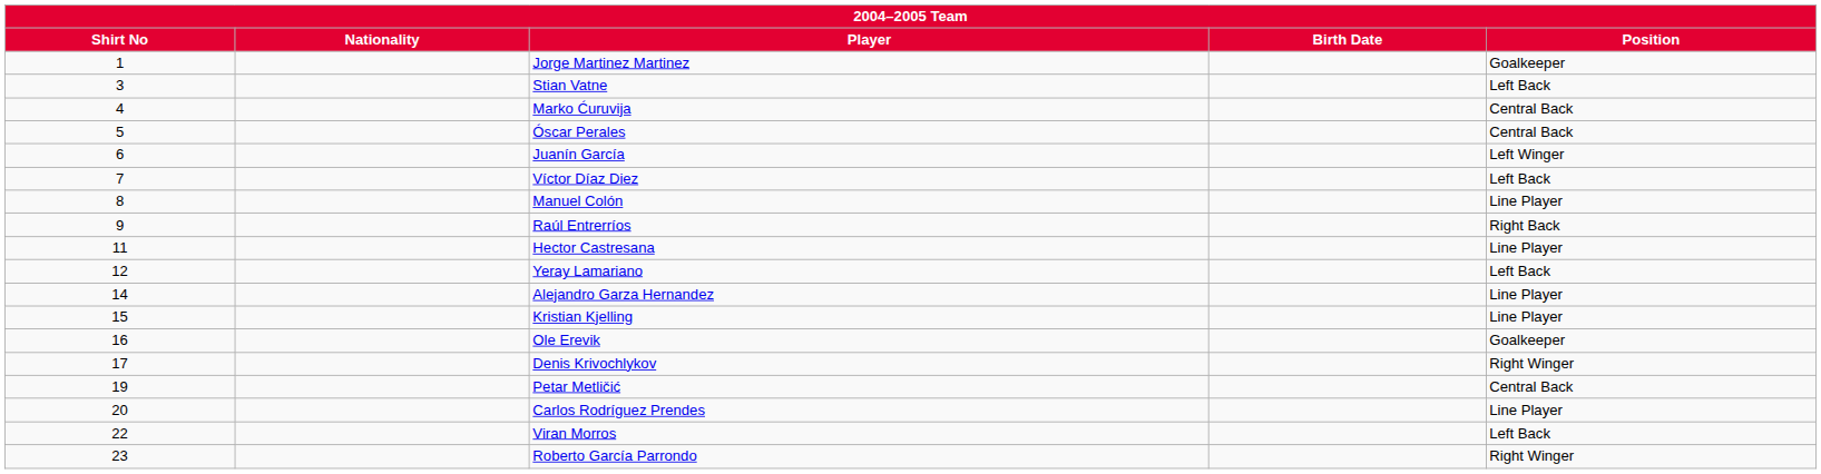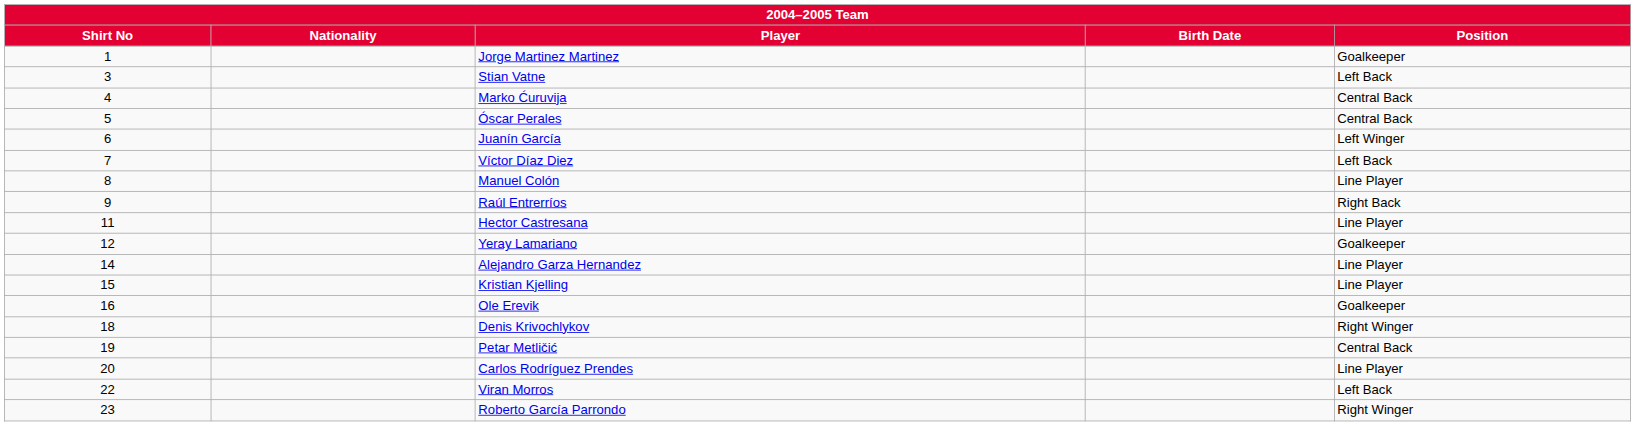Yeray Lamariano | Position: Left Back -> Goalkeeper
Denis Krivochlykov | Shirt No: 17 -> 18
